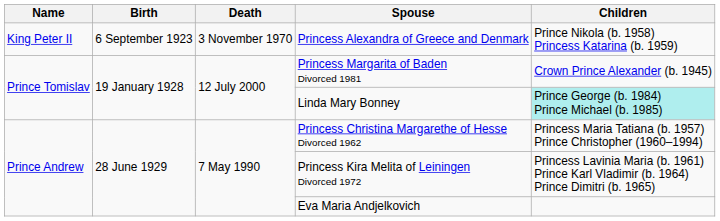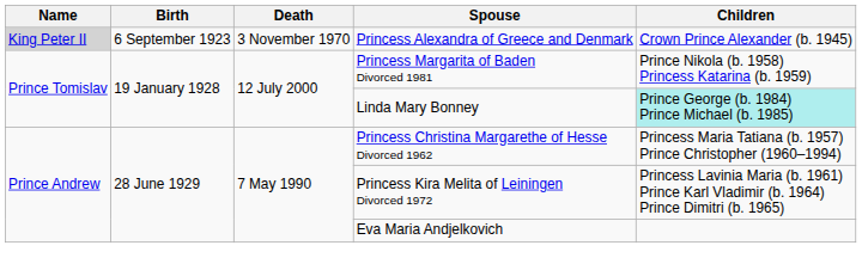Princess Alexandra of Greece and Denmark | Name: no background -> lightgrey background
Princess Alexandra of Greece and Denmark | Children: Prince Nikola (b. 1958) Princess Katarina (b. 1959) -> Crown Prince Alexander (b. 1945)
Princess Margarita of Baden Divorced 1981 | Children: Crown Prince Alexander (b. 1945) -> Prince Nikola (b. 1958) Princess Katarina (b. 1959)
